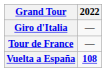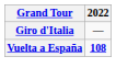- row: Tour de France | —
